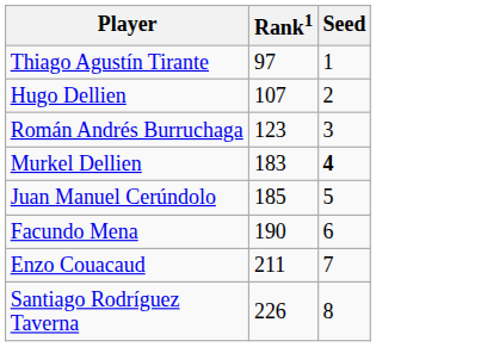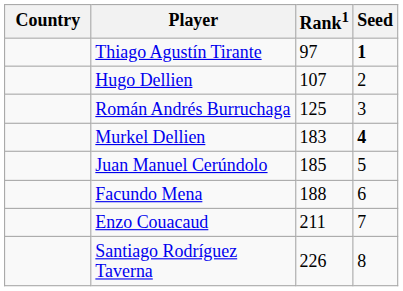+ column: Country
Thiago Agustín Tirante | Seed: normal -> bold
Román Andrés Burruchaga | Rank1: 123 -> 125
Facundo Mena | Rank1: 190 -> 188
